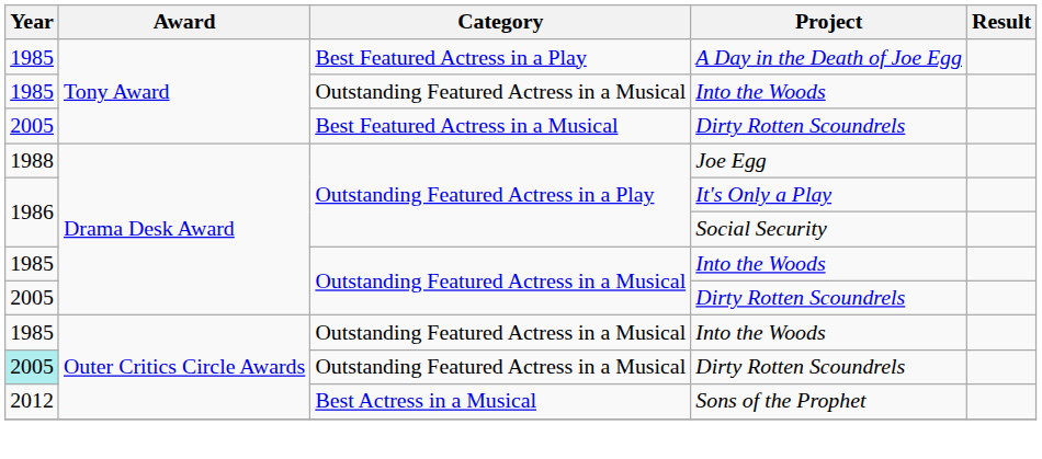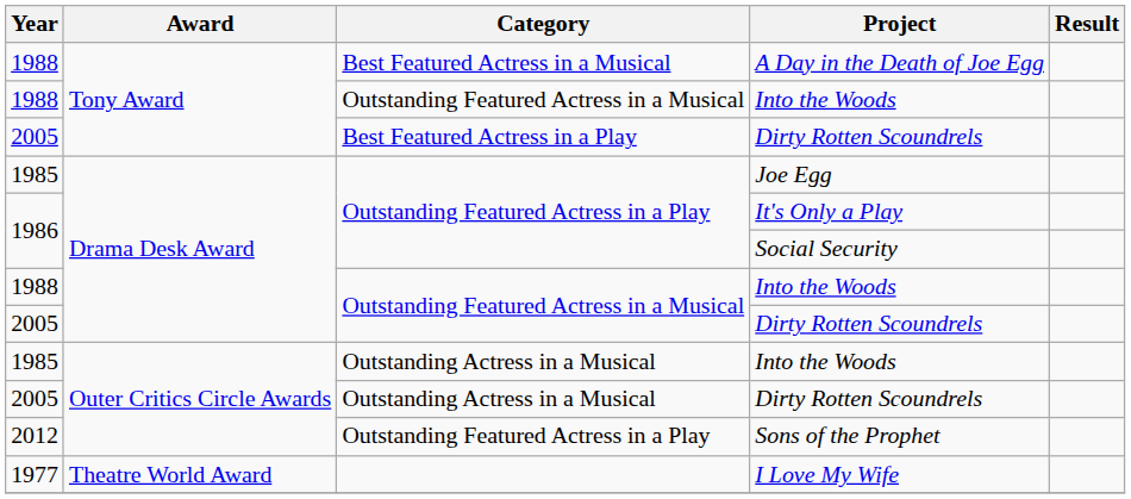A Day in the Death of Joe Egg | Year: 1985 -> 1988
A Day in the Death of Joe Egg | Category: Best Featured Actress in a Play -> Best Featured Actress in a Musical
Tony Award / Into the Woods | Year: 1985 -> 1988
Tony Award / Dirty Rotten Scoundrels | Category: Best Featured Actress in a Musical -> Best Featured Actress in a Play
Joe Egg | Year: 1988 -> 1985
Drama Desk Award / Into the Woods | Year: 1985 -> 1988
Outer Critics Circle Awards / Into the Woods | Category: Outstanding Featured Actress in a Musical -> Outstanding Actress in a Musical
Outer Critics Circle Awards / Dirty Rotten Scoundrels | Year: paleturquoise background -> no background
Outer Critics Circle Awards / Dirty Rotten Scoundrels | Category: Outstanding Featured Actress in a Musical -> Outstanding Actress in a Musical
Sons of the Prophet | Category: Best Actress in a Musical -> Outstanding Featured Actress in a Play
+ row: 1977 | Theatre World Award | I Love My Wife
